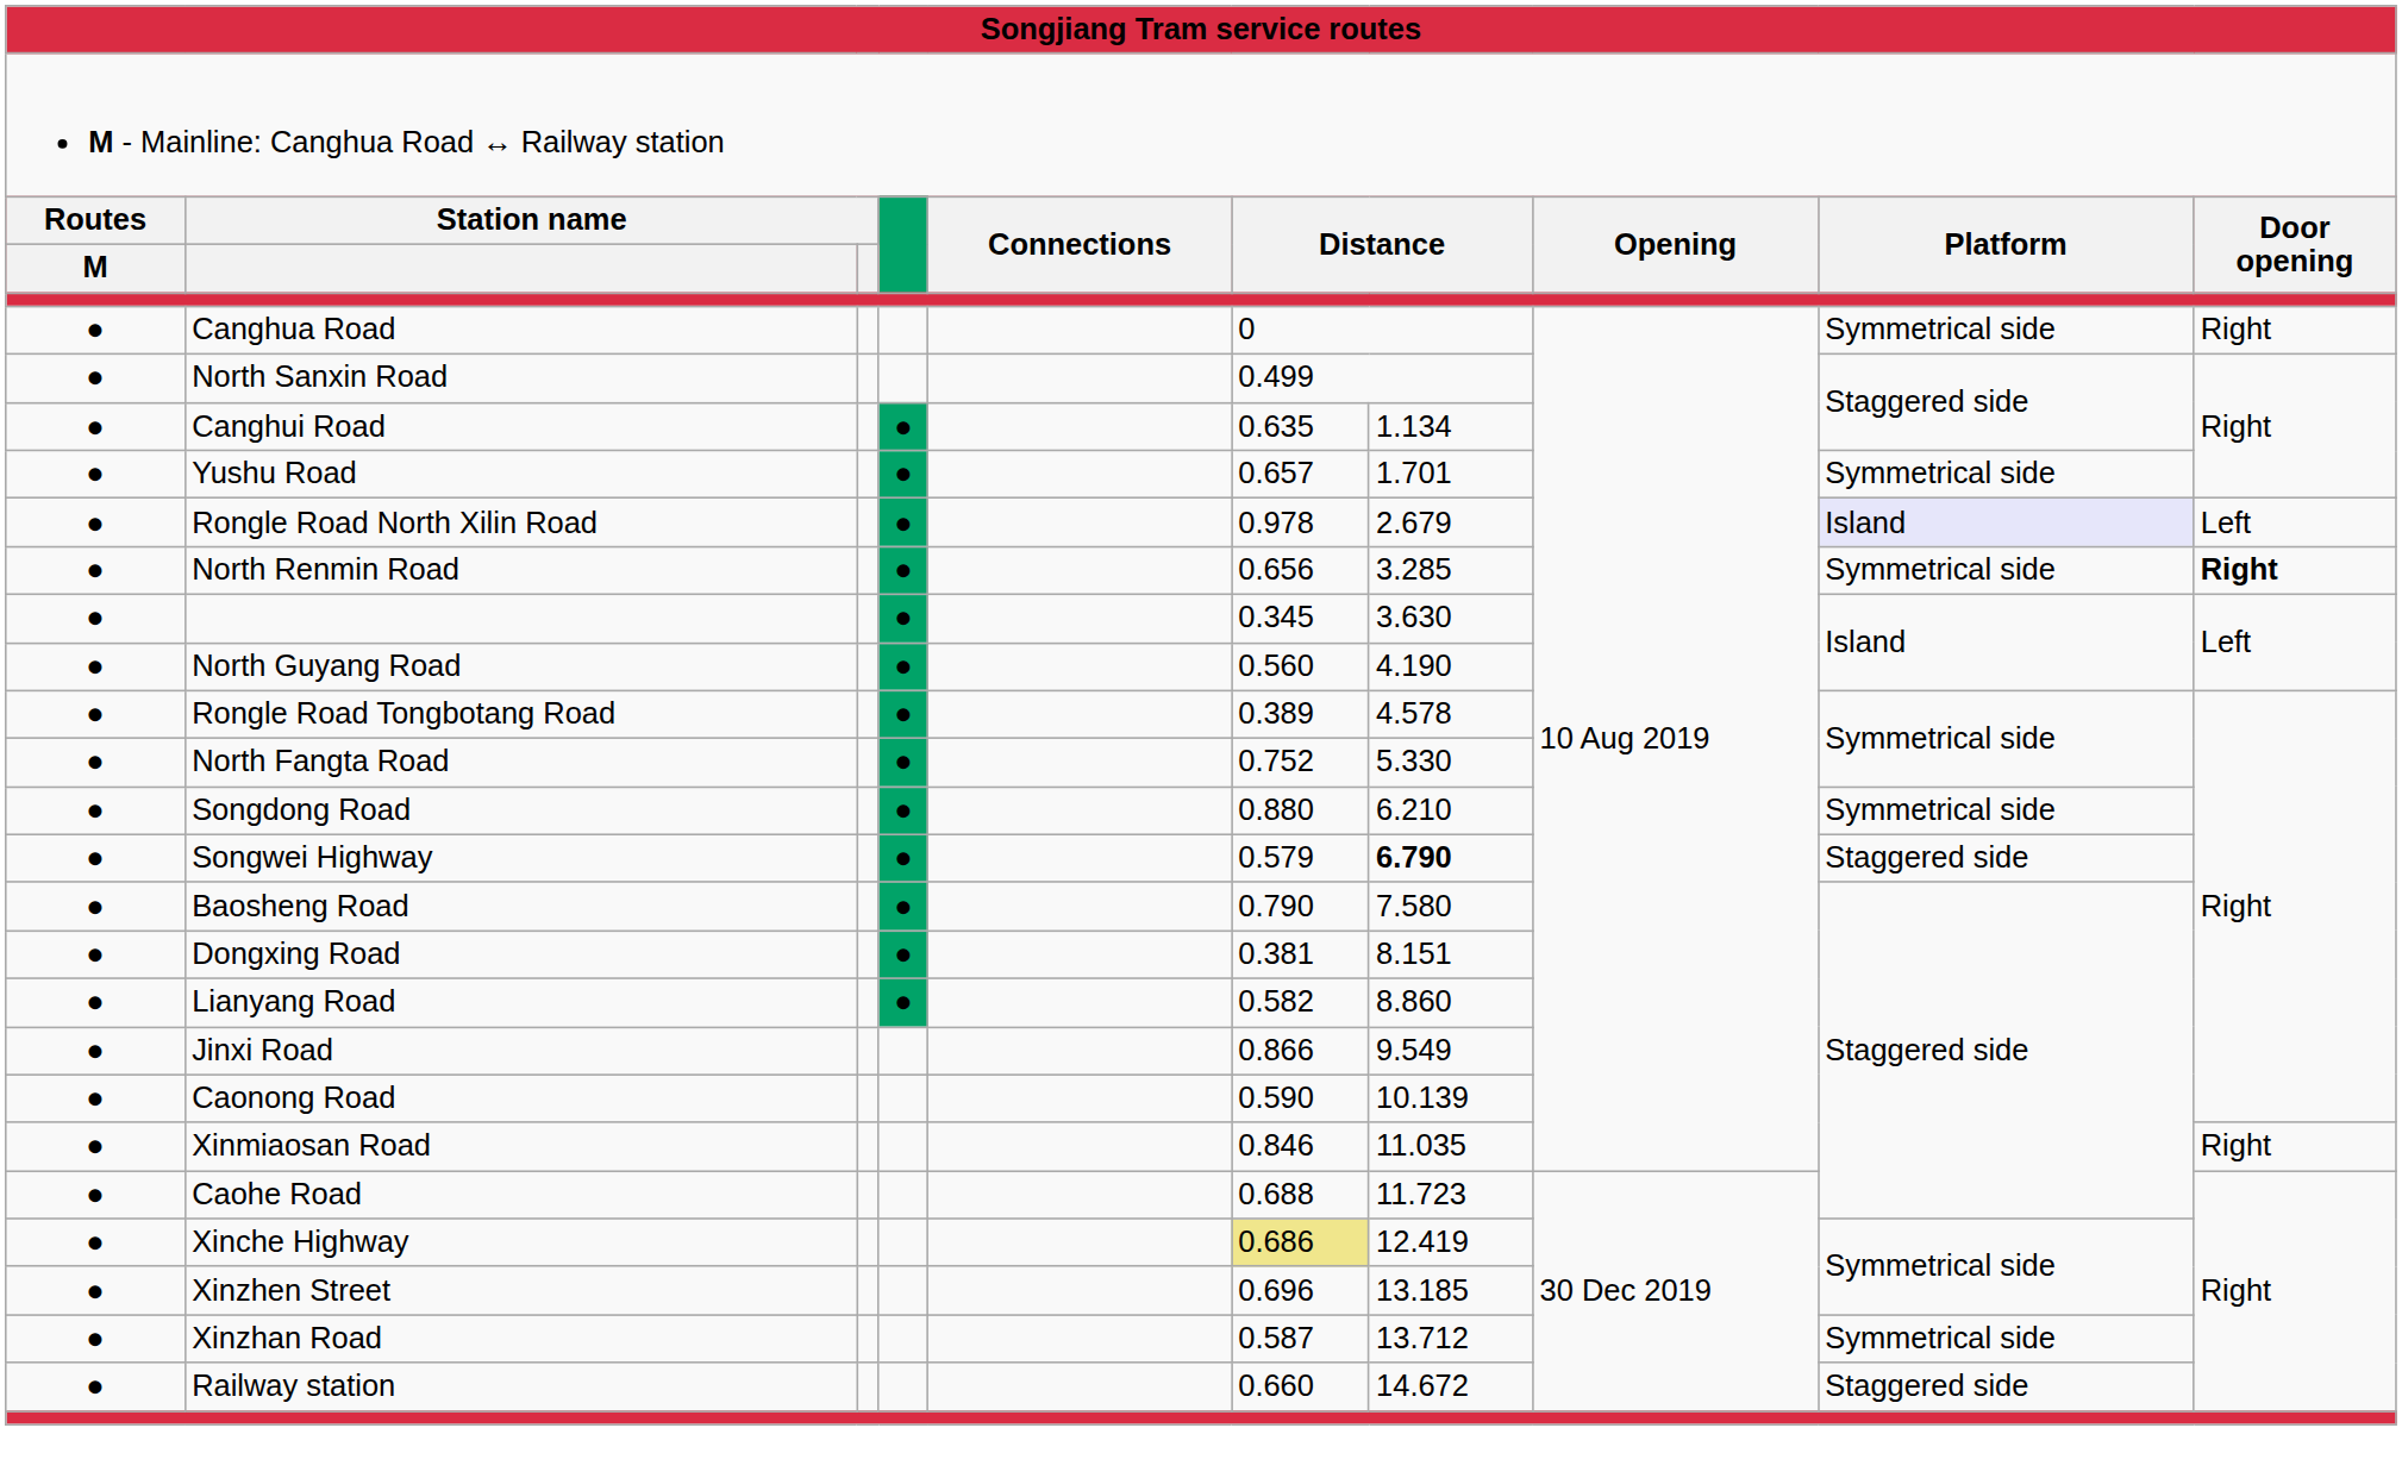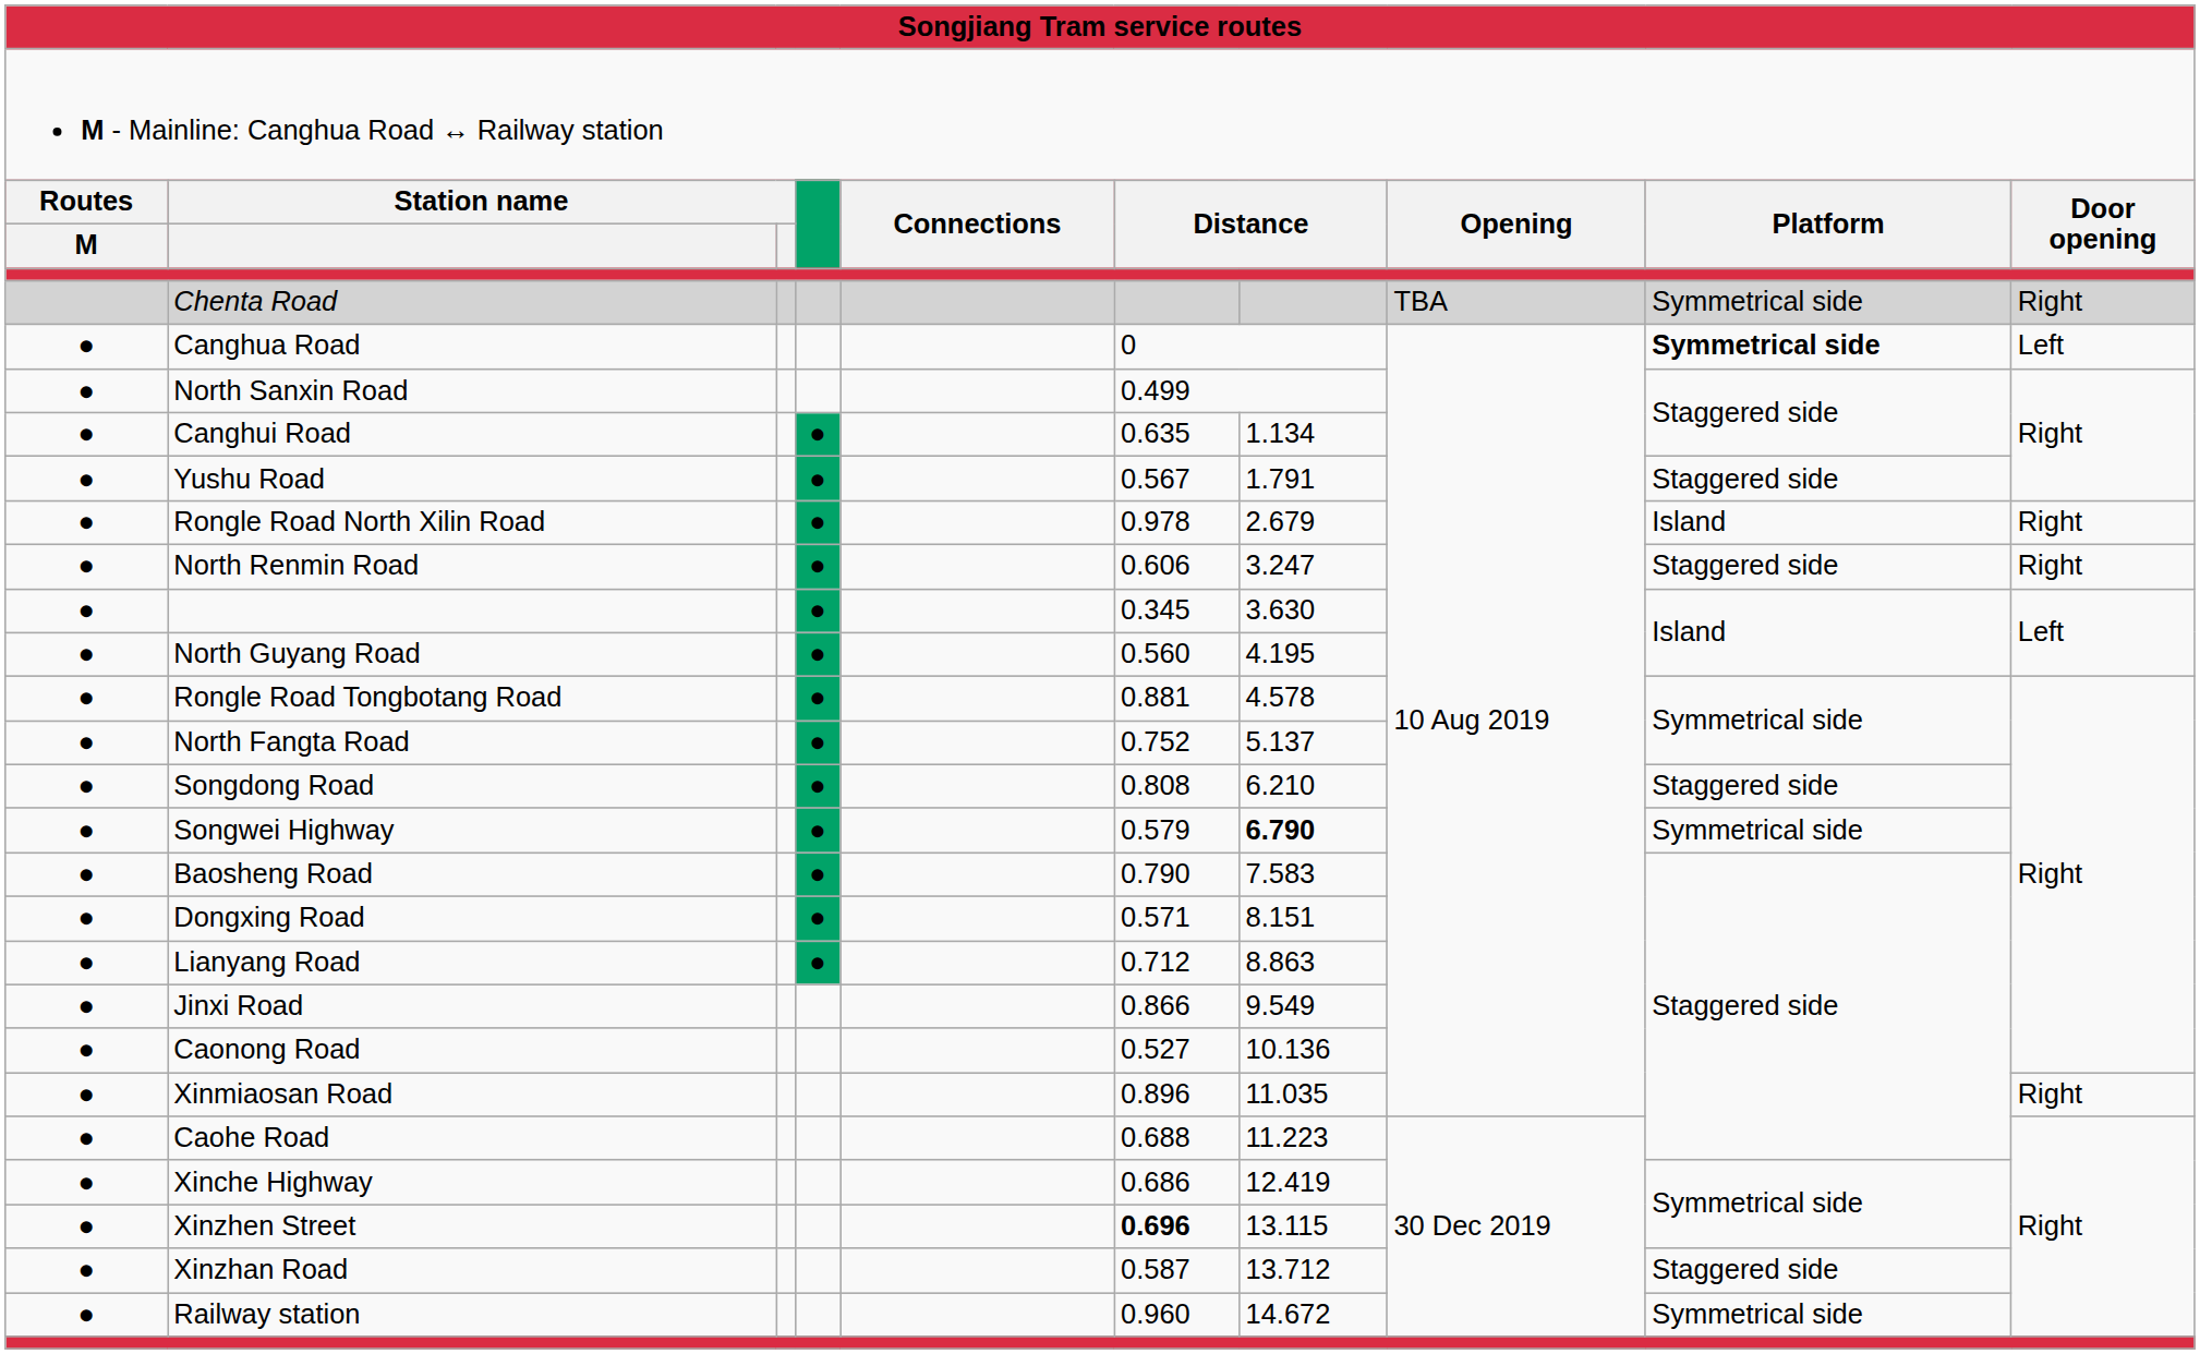+ row: Chenta Road | TBA | Symmetrical side | Right
Canghua Road | column 9: normal -> bold
Canghua Road | column 10: Right -> Left
Yushu Road | column 6: 0.657 -> 0.567
Yushu Road | column 7: 1.701 -> 1.791
Yushu Road | column 9: Symmetrical side -> Staggered side
Rongle Road North Xilin Road | column 9: lavender background -> no background
Rongle Road North Xilin Road | column 10: Left -> Right
North Renmin Road | column 6: 0.656 -> 0.606
North Renmin Road | column 7: 3.285 -> 3.247
North Renmin Road | column 9: Symmetrical side -> Staggered side
North Renmin Road | column 10: bold -> normal
North Guyang Road | column 7: 4.190 -> 4.195
Rongle Road Tongbotang Road | column 6: 0.389 -> 0.881
North Fangta Road | column 7: 5.330 -> 5.137
Songdong Road | column 6: 0.880 -> 0.808
Songdong Road | column 9: Symmetrical side -> Staggered side
Songwei Highway | column 9: Staggered side -> Symmetrical side
Baosheng Road | column 7: 7.580 -> 7.583
Dongxing Road | column 6: 0.381 -> 0.571
Lianyang Road | column 6: 0.582 -> 0.712
Lianyang Road | column 7: 8.860 -> 8.863
Caonong Road | column 6: 0.590 -> 0.527
Caonong Road | column 7: 10.139 -> 10.136
Xinmiaosan Road | column 6: 0.846 -> 0.896
Caohe Road | column 7: 11.723 -> 11.223
Xinche Highway | column 6: khaki background -> no background
Xinzhen Street | column 6: normal -> bold
Xinzhen Street | column 7: 13.185 -> 13.115
Xinzhan Road | column 9: Symmetrical side -> Staggered side
Railway station | column 6: 0.660 -> 0.960
Railway station | column 9: Staggered side -> Symmetrical side
